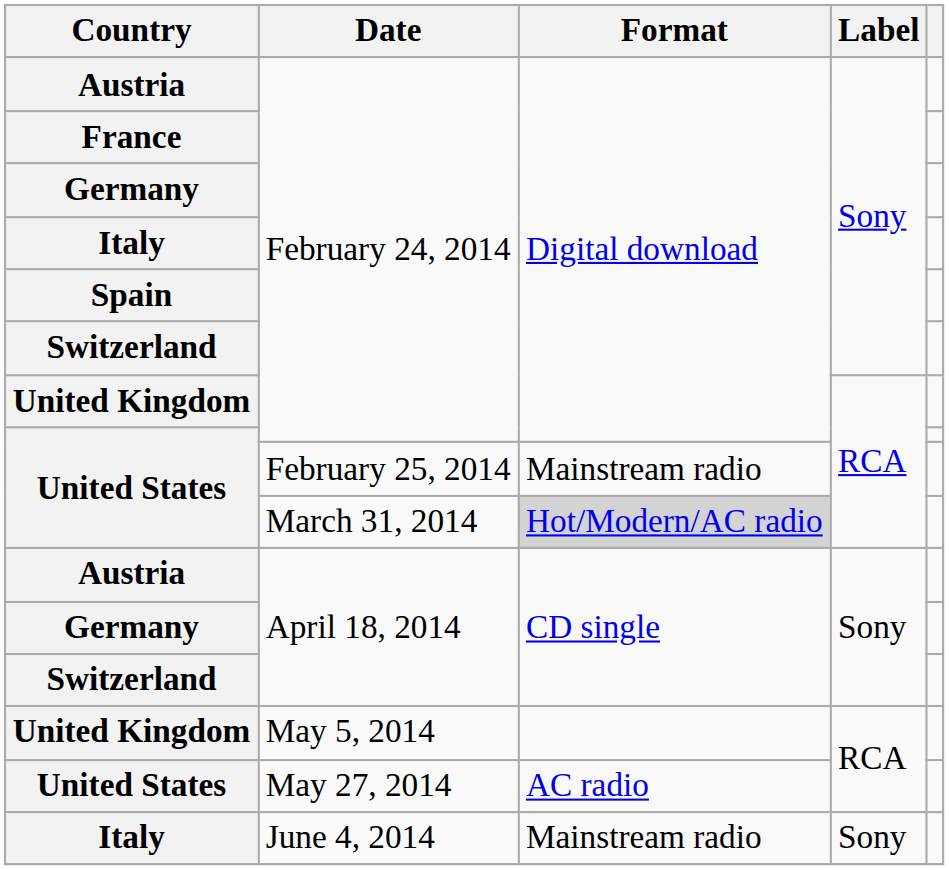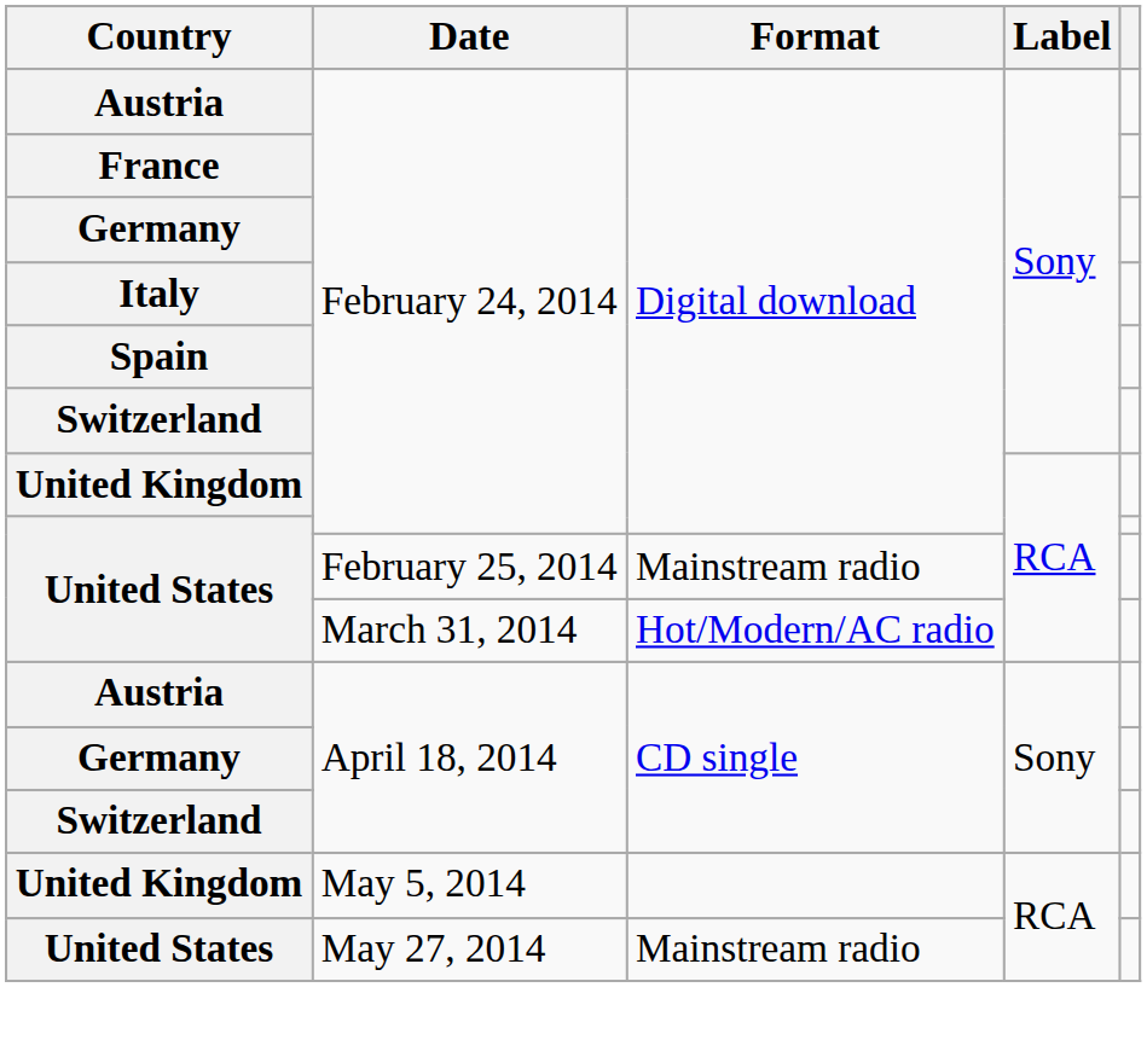United States / March 31, 2014 | Format: lightgrey background -> no background
United States / May 27, 2014 | Format: AC radio -> Mainstream radio
- row: Italy | June 4, 2014 | Mainstream radio | Sony
